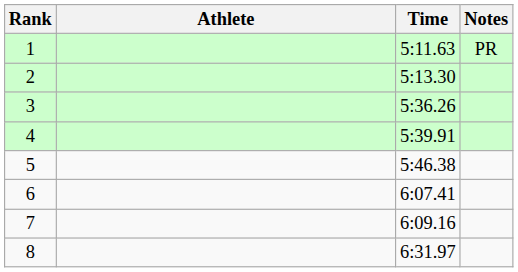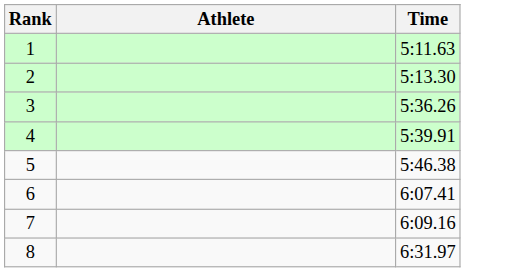- column: Notes | PR
